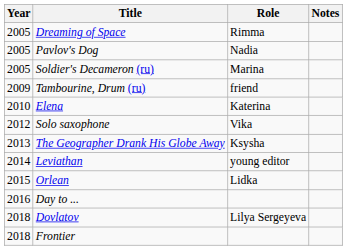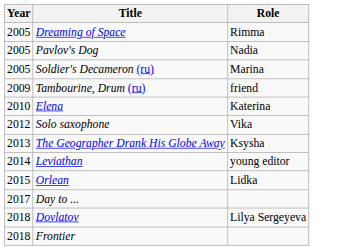- column: Notes
Day to ... | Year: 2016 -> 2017
